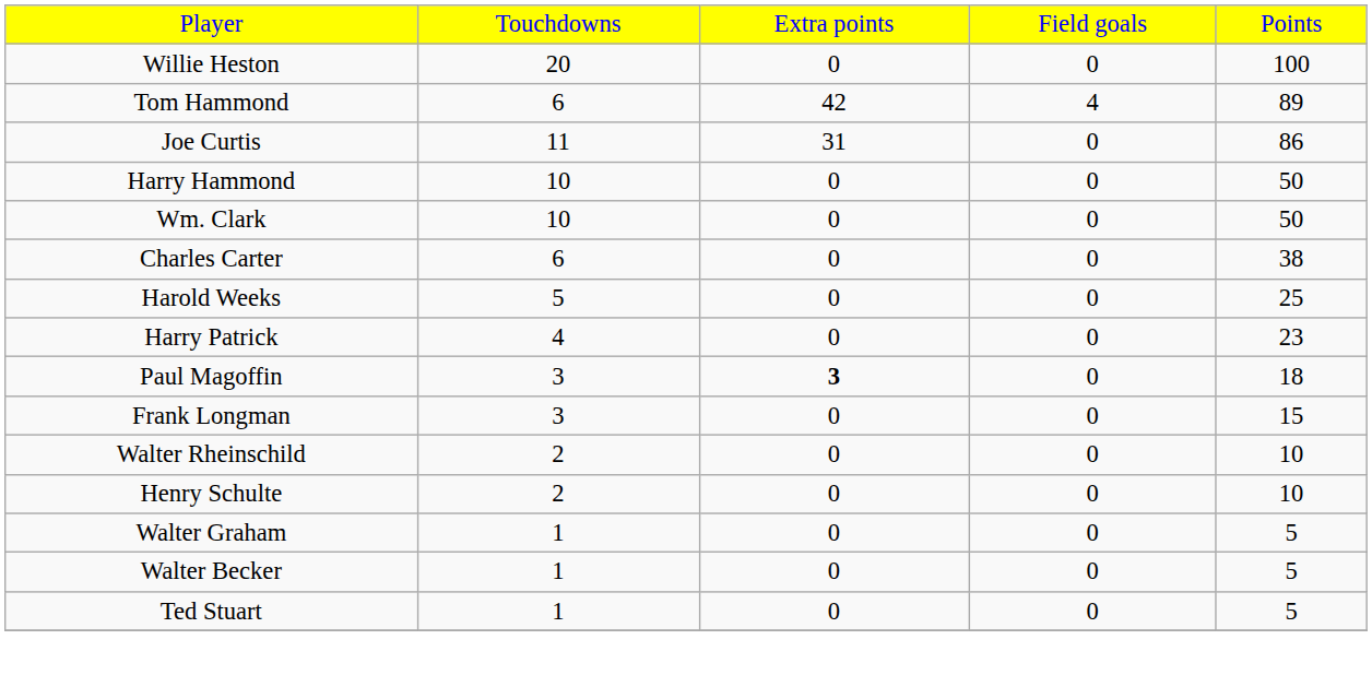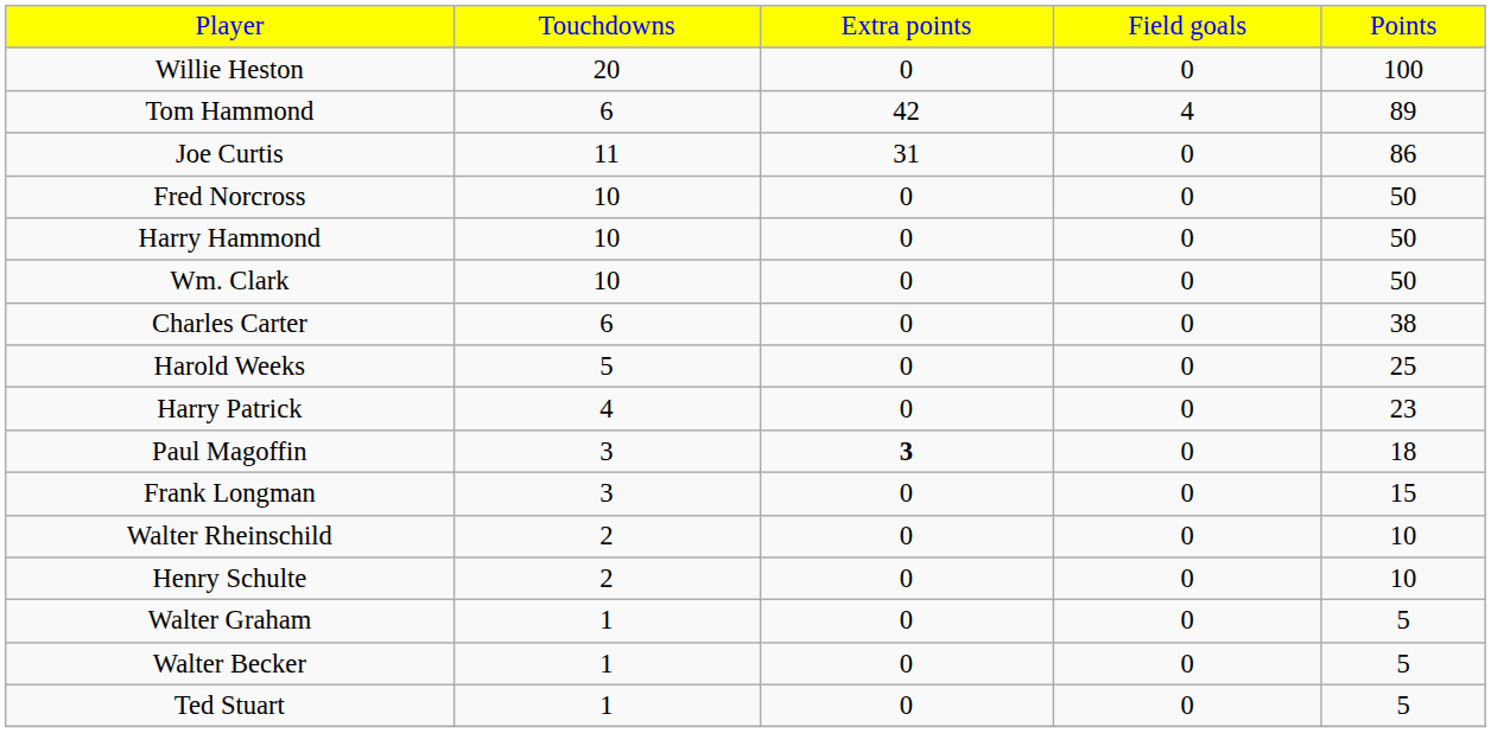+ row: Fred Norcross | 10 | 0 | 0 | 50
